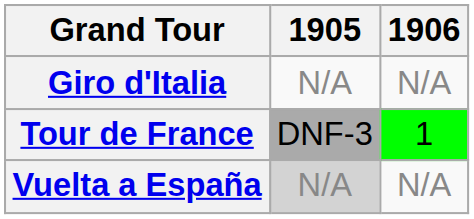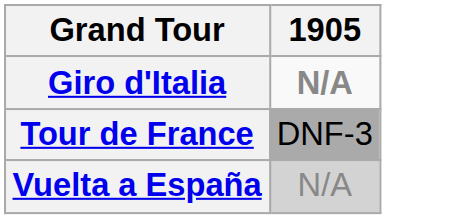- column: 1906 | N/A | 1 | N/A
Giro d'Italia | 1905: normal -> bold
